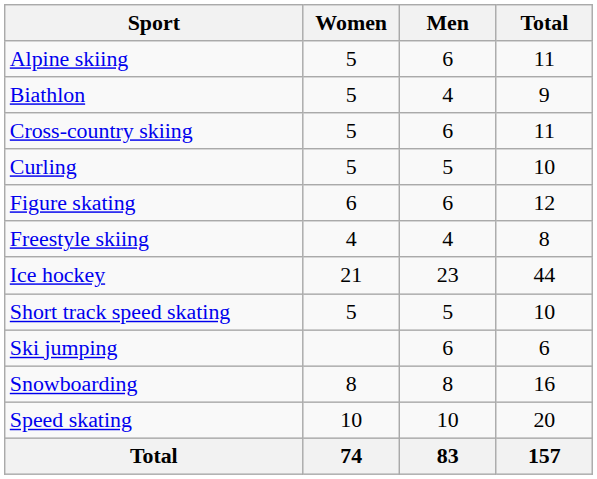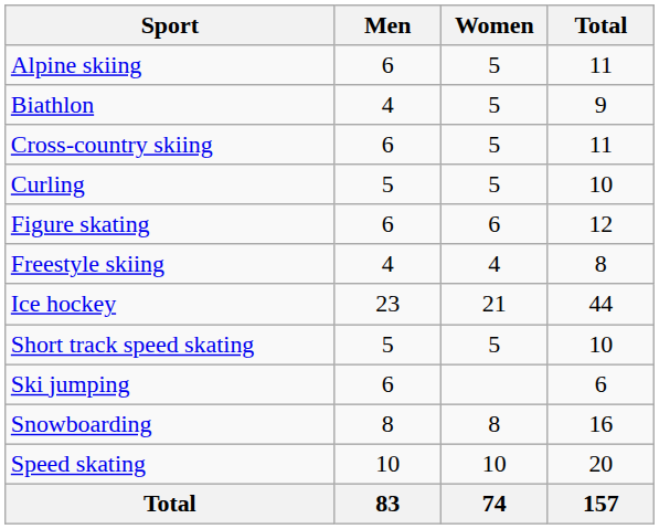columns swapped: Men <-> Women
